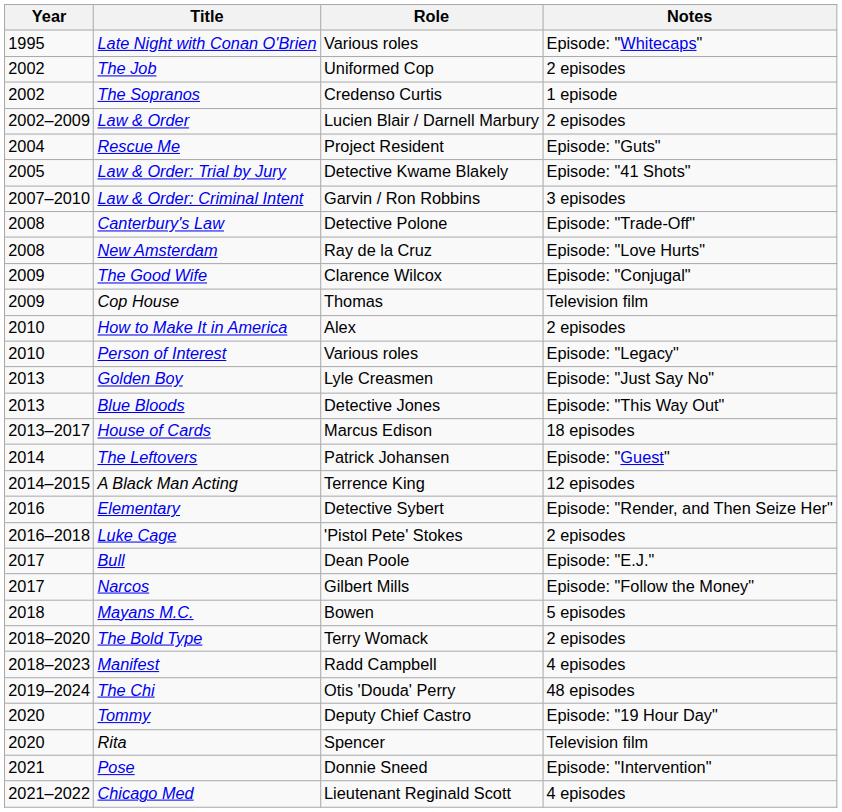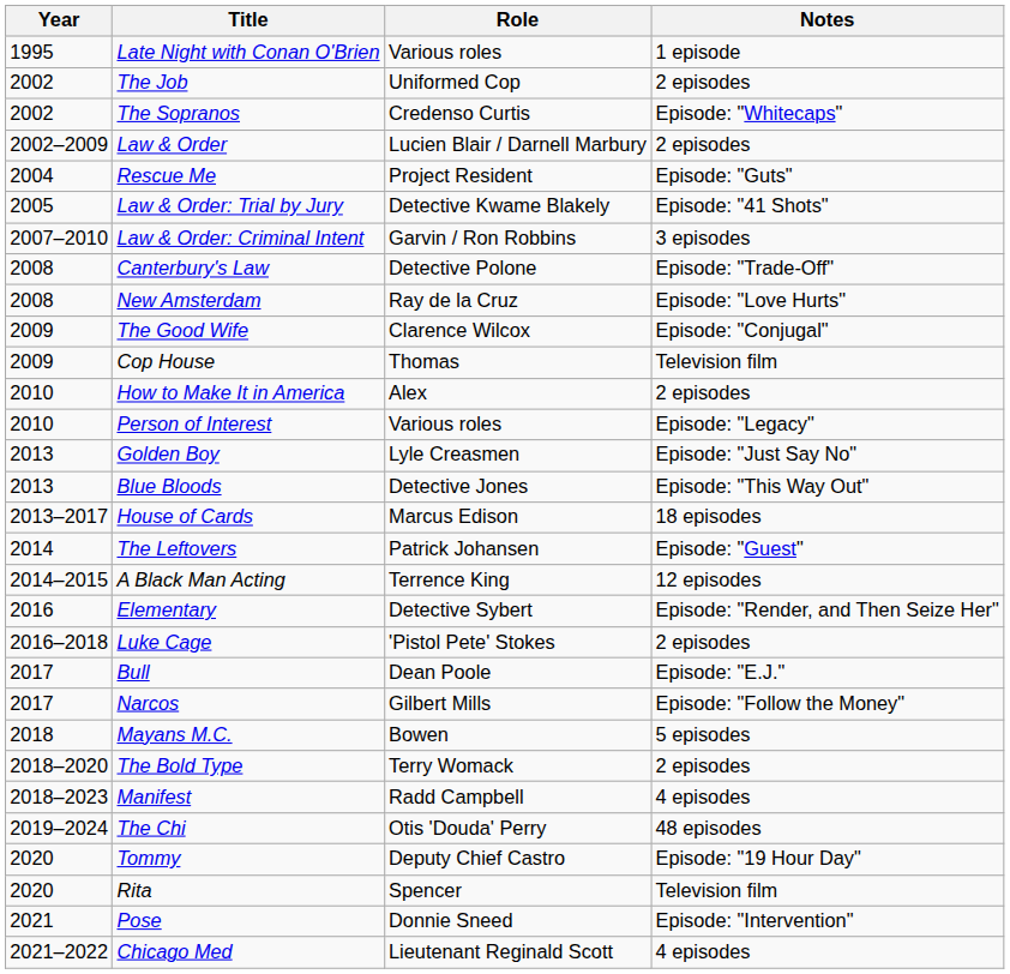Late Night with Conan O'Brien | Notes: Episode: "Whitecaps" -> 1 episode
The Sopranos | Notes: 1 episode -> Episode: "Whitecaps"
